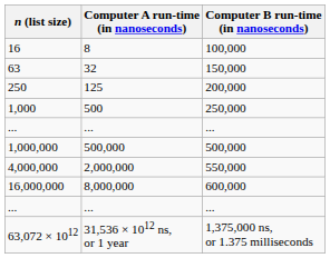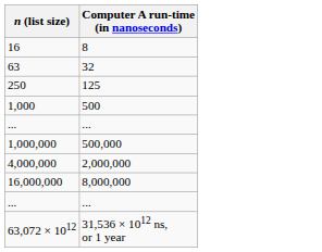- column: Computer B run-time (in nanoseconds) | 100,000 | 150,000 | 200,000 | 250,000 | ... | 500,000 | 550,000 | 600,000 | ... | 1,375,000 ns, or 1.375 milliseconds
